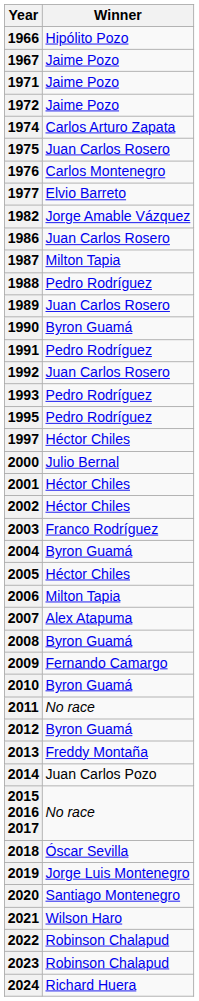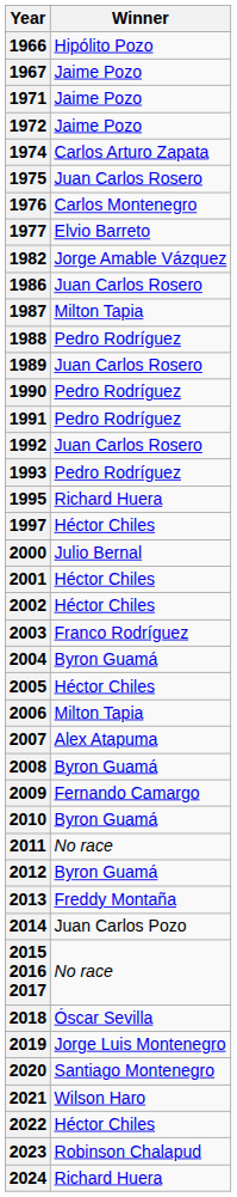1990 | Winner: Byron Guamá -> Pedro Rodríguez
1995 | Winner: Pedro Rodríguez -> Richard Huera
2022 | Winner: Robinson Chalapud -> Héctor Chiles
